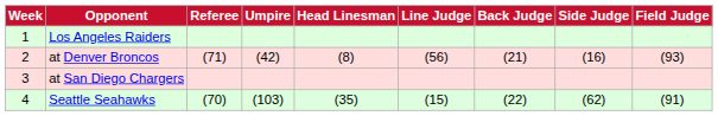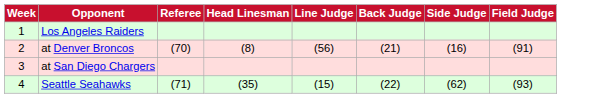- column: Umpire | (42) | (103)
at Denver Broncos | Referee: (71) -> (70)
at Denver Broncos | Field Judge: (93) -> (91)
Seattle Seahawks | Referee: (70) -> (71)
Seattle Seahawks | Field Judge: (91) -> (93)
